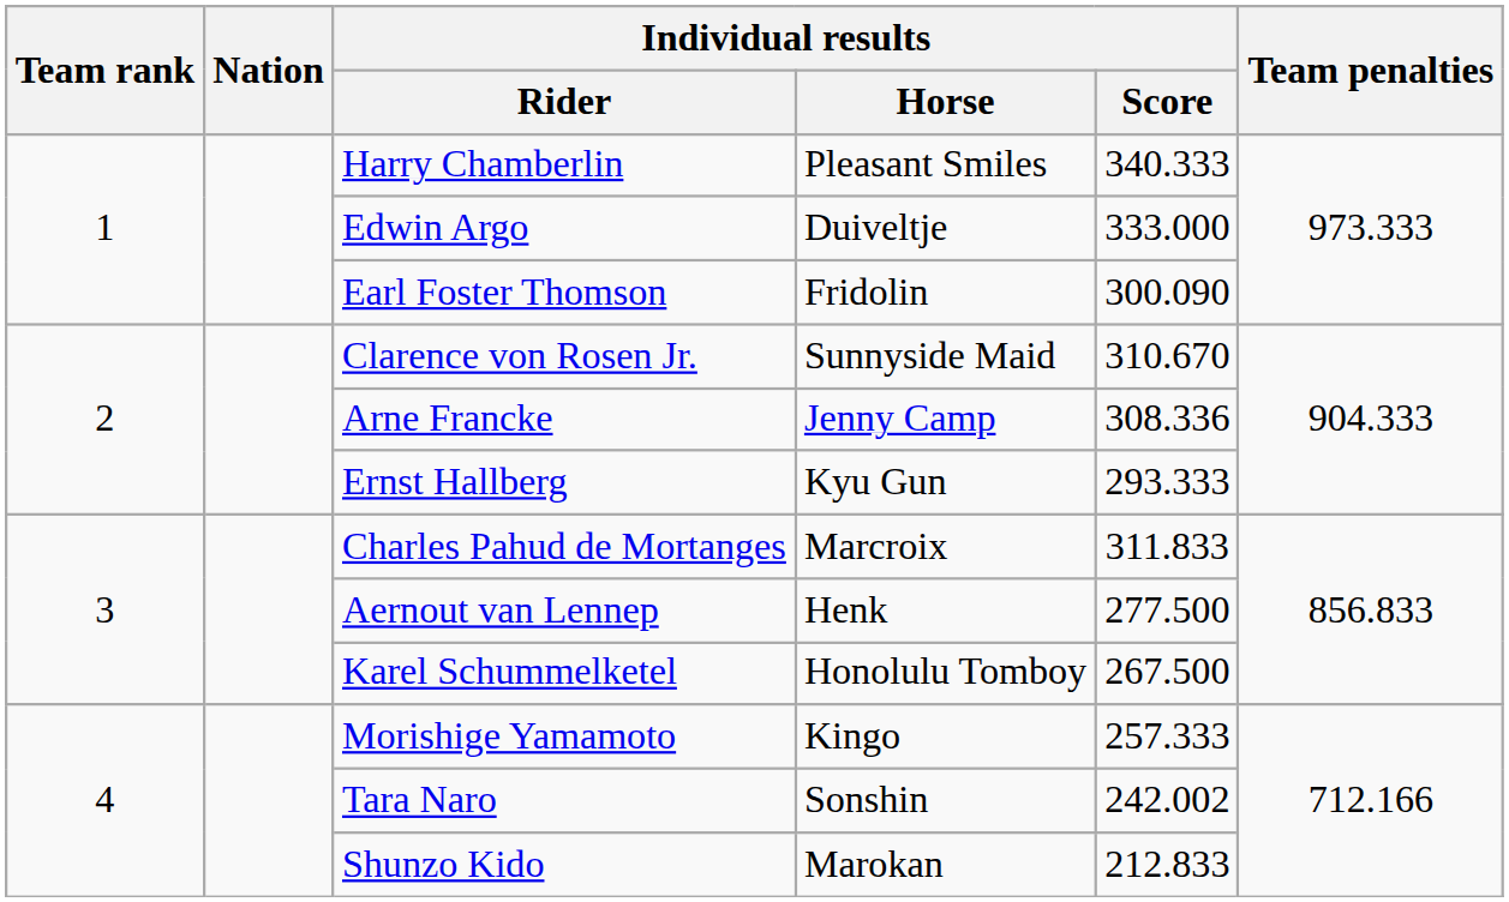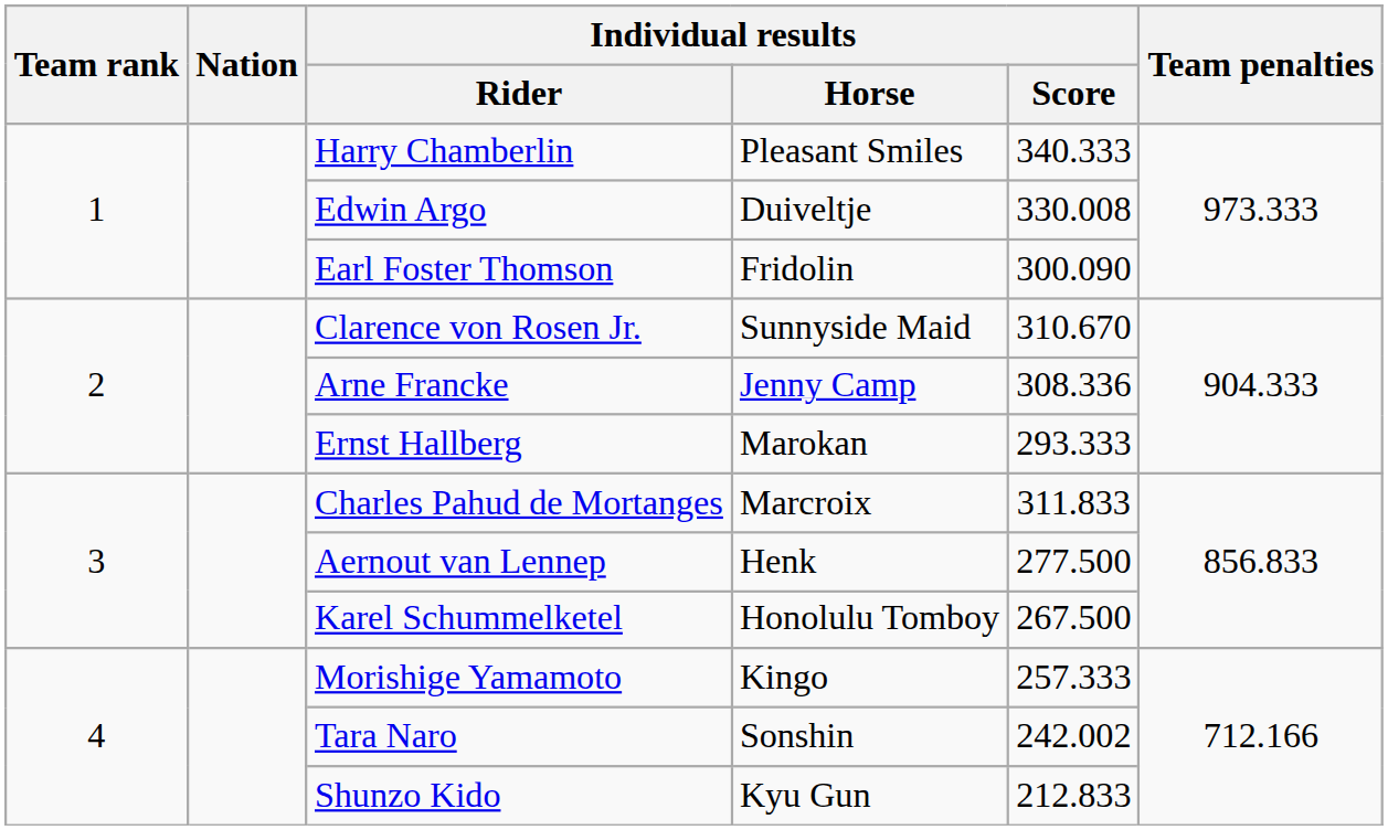Edwin Argo | Individual results / Score: 333.000 -> 330.008
Ernst Hallberg | Individual results / Horse: Kyu Gun -> Marokan
Shunzo Kido | Individual results / Horse: Marokan -> Kyu Gun
